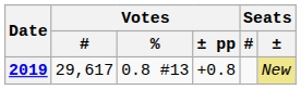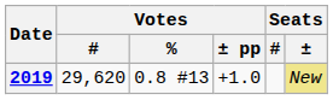2019 | Votes / #: 29,617 -> 29,620
2019 | Votes / ± pp: +0.8 -> +1.0
